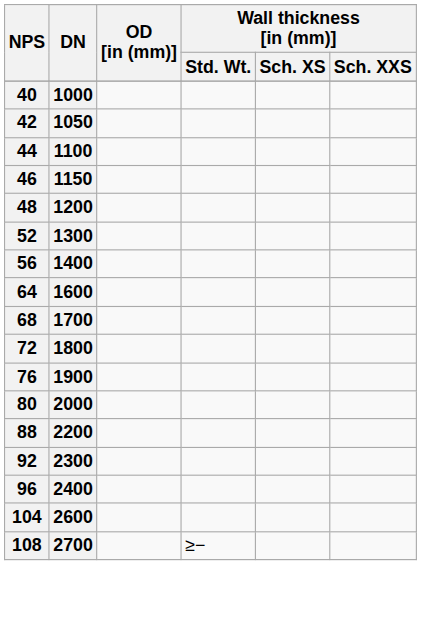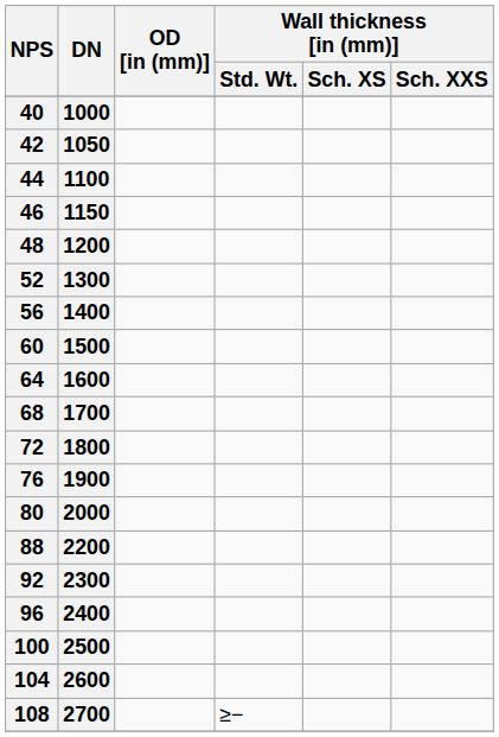+ row: 60 | 1500
+ row: 100 | 2500
